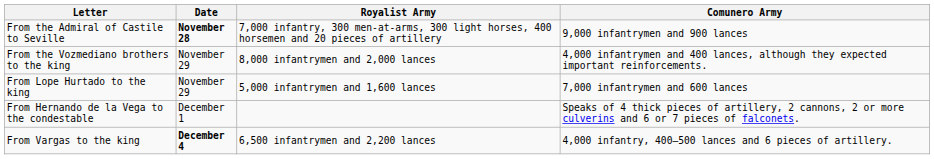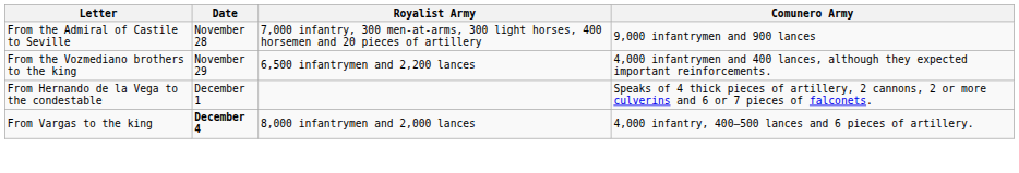From the Admiral of Castile to Seville | Date: bold -> normal
From the Vozmediano brothers to the king | Royalist Army: 8,000 infantrymen and 2,000 lances -> 6,500 infantrymen and 2,200 lances
- row: From Lope Hurtado to the king | November 29 | 5,000 infantrymen and 1,600 lances | 7,000 infantrymen and 600 lances
From Vargas to the king | Royalist Army: 6,500 infantrymen and 2,200 lances -> 8,000 infantrymen and 2,000 lances
